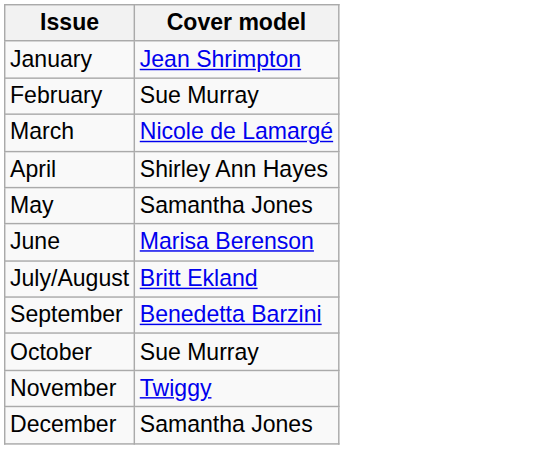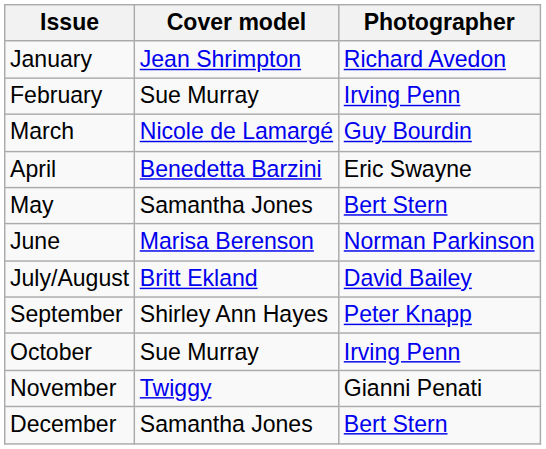+ column: Photographer | Richard Avedon | Irving Penn | Guy Bourdin | Eric Swayne | Bert Stern | Norman Parkinson | David Bailey | Peter Knapp | Irving Penn | Gianni Penati | Bert Stern
April | Cover model: Shirley Ann Hayes -> Benedetta Barzini
September | Cover model: Benedetta Barzini -> Shirley Ann Hayes
